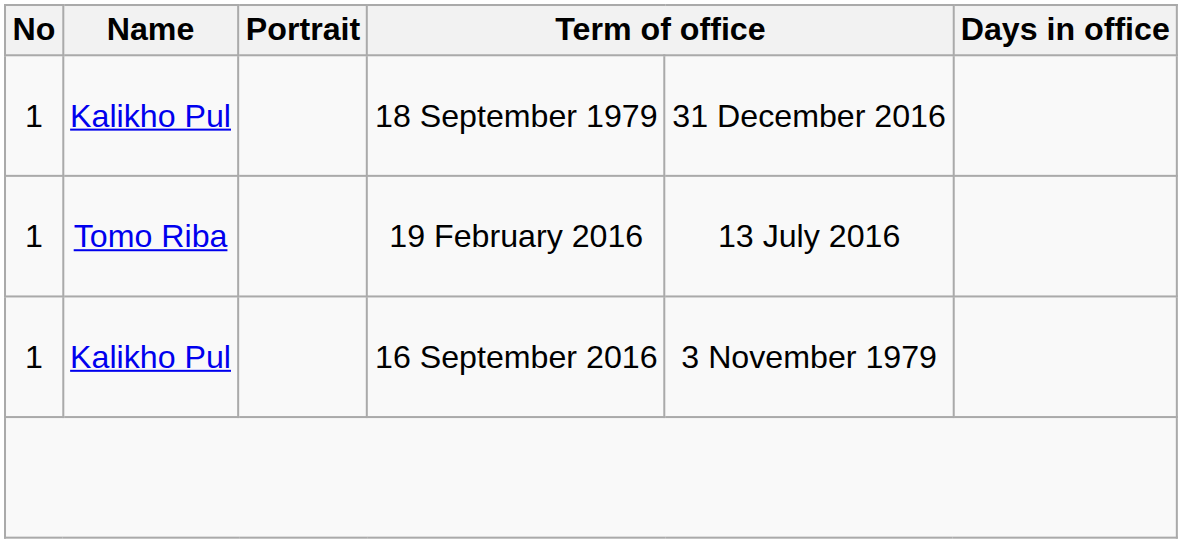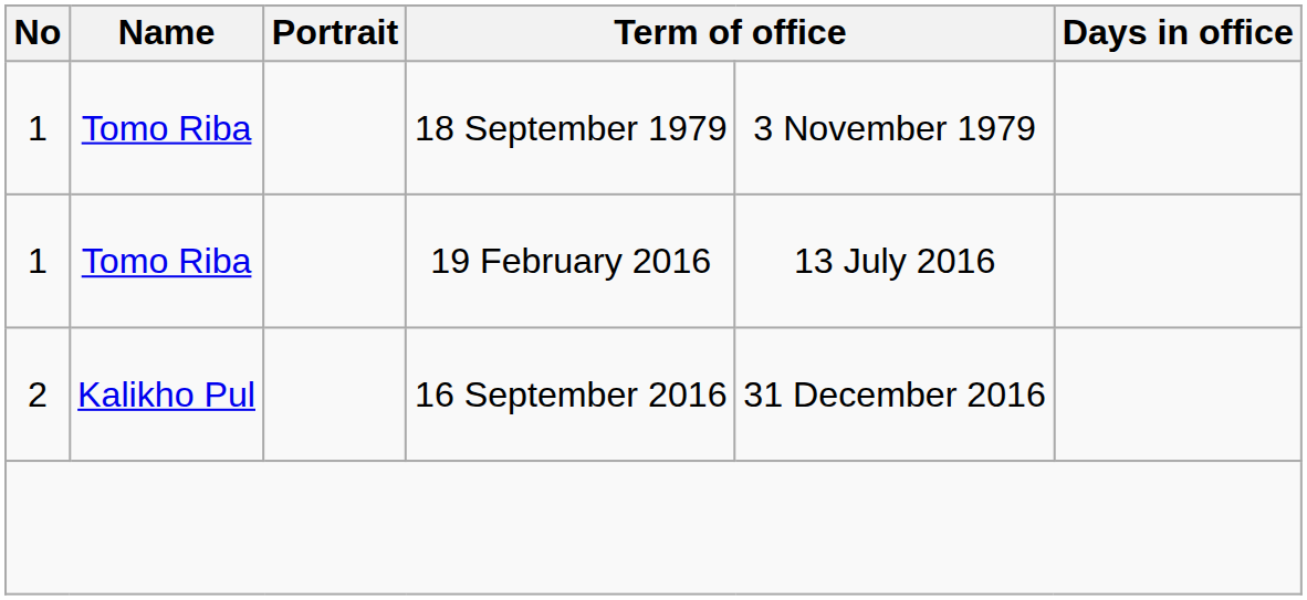18 September 1979 | Name: Kalikho Pul -> Tomo Riba
18 September 1979 | column 5: 31 December 2016 -> 3 November 1979
16 September 2016 | No: 1 -> 2
16 September 2016 | column 5: 3 November 1979 -> 31 December 2016
